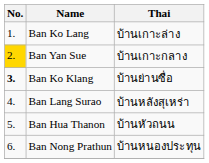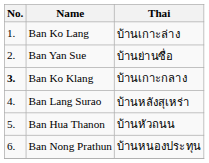Ban Yan Sue | No.: gold background -> no background
Ban Yan Sue | Thai: บ้านเกาะกลาง -> บ้านย่านซื่อ
Ban Ko Klang | Thai: บ้านย่านซื่อ -> บ้านเกาะกลาง
